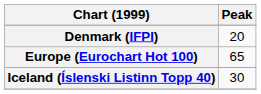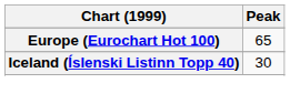- row: Denmark (IFPI) | 20
